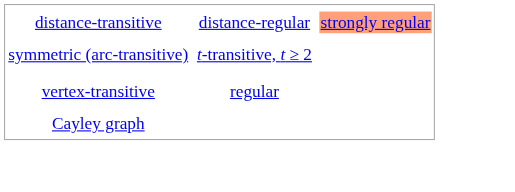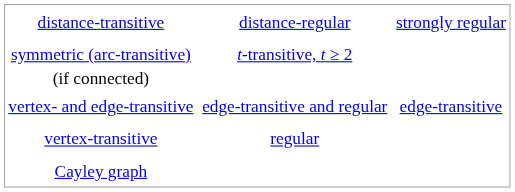distance-transitive | column 5: lightsalmon background -> no background
+ row: (if connected)
+ row: vertex- and edge-transitive | edge-transitive and regular | edge-transitive
